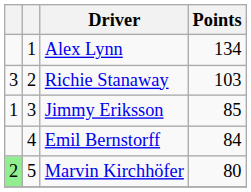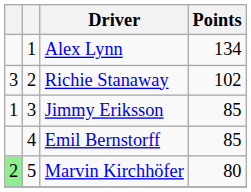Richie Stanaway | Points: 103 -> 102
Emil Bernstorff | Points: 84 -> 85
